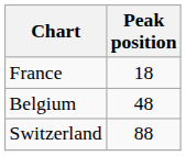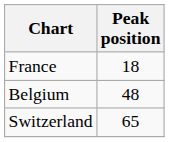Switzerland | Peak position: 88 -> 65
